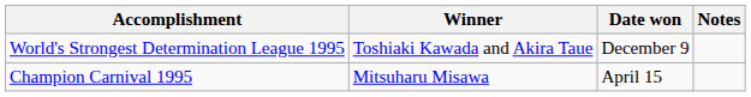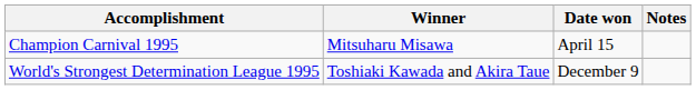rows swapped: Champion Carnival 1995 <-> World's Strongest Determination League 1995
